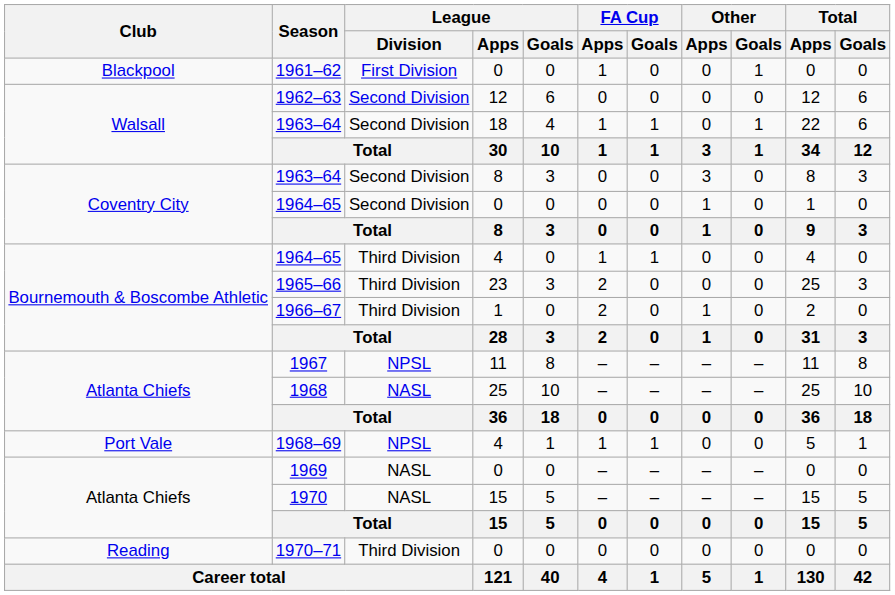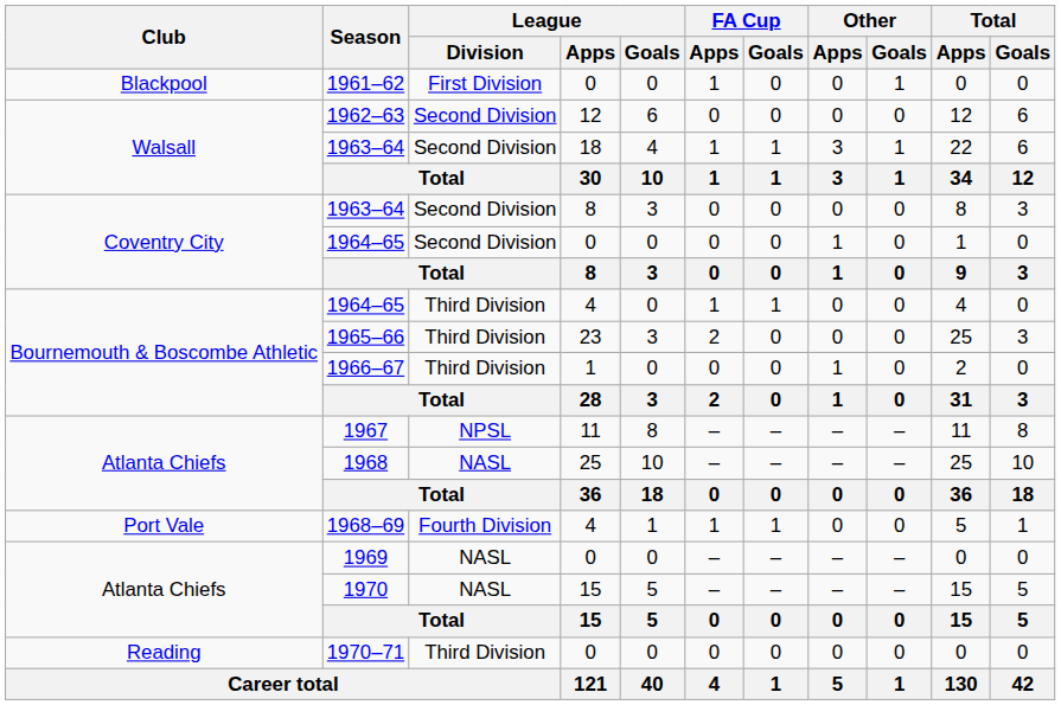1963–64 / 18 | Other / Apps: 0 -> 3
1963–64 / 8 | Other / Apps: 3 -> 0
1966–67 | FA Cup / Apps: 2 -> 0
1968–69 | League / Division: NPSL -> Fourth Division
